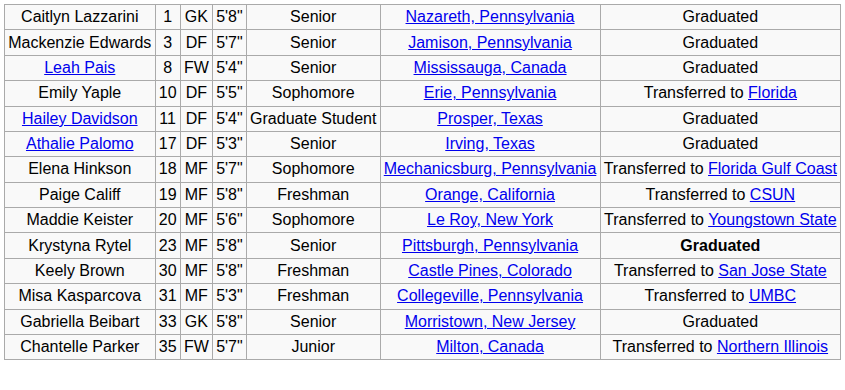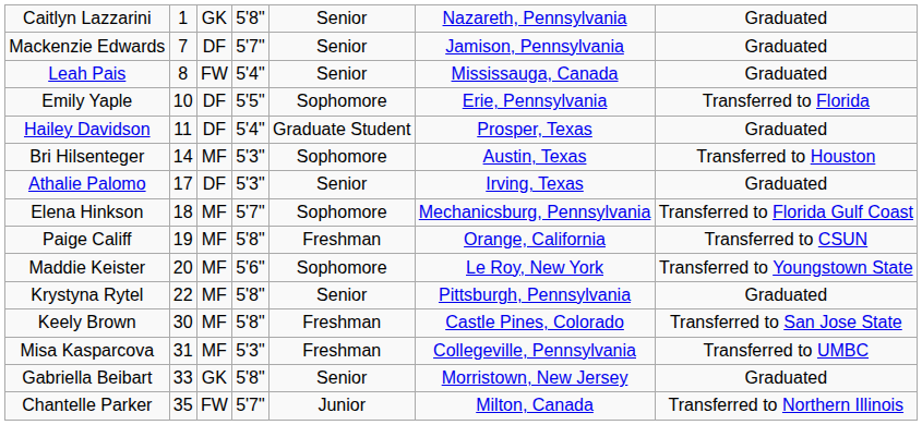Mackenzie Edwards | column 2: 3 -> 7
+ row: Bri Hilsenteger | 14 | MF | 5'3" | Sophomore | Austin, Texas | Transferred to Houston
Krystyna Rytel | column 2: 23 -> 22
Krystyna Rytel | column 7: bold -> normal
